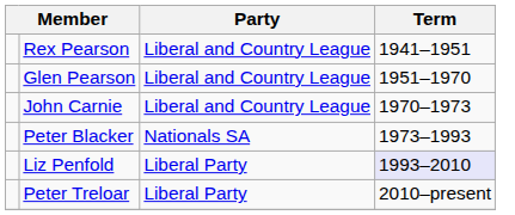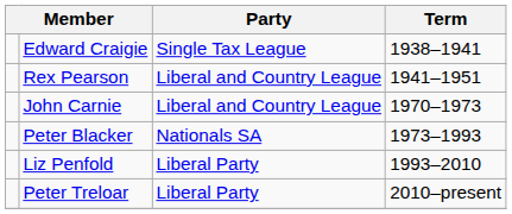+ row: Edward Craigie | Single Tax League | 1938–1941
- row: Glen Pearson | Liberal and Country League | 1951–1970
Liz Penfold | Term: lavender background -> no background
